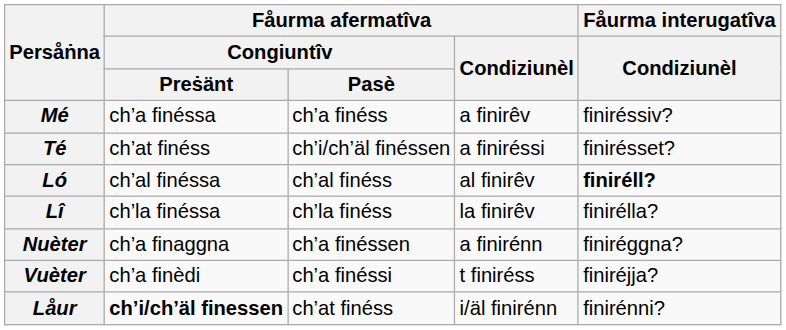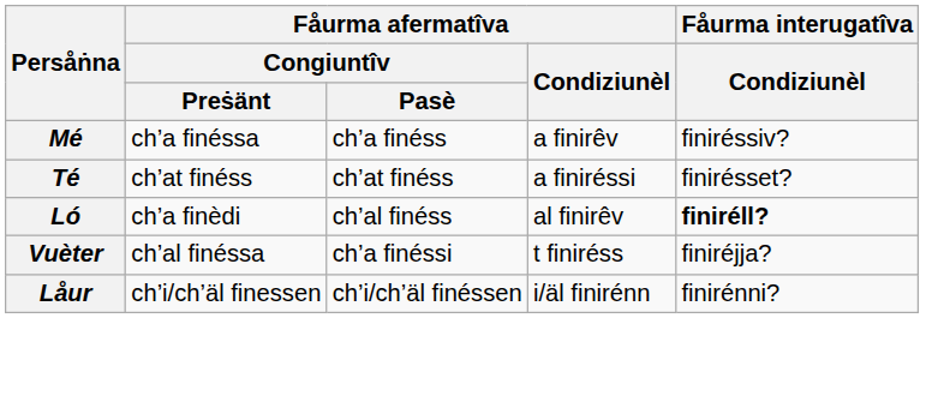Té | Fåurma afermatîva / Congiuntîv / Pasè: ch’i/ch’äl finéssen -> ch’at finéss
Ló | Fåurma afermatîva / Congiuntîv / Preṡänt: ch’al finéssa -> ch’a finèdi
- row: Lî | ch’la finéssa | ch’la finéss | la finirêv | finirélla?
- row: Nuèter | ch’a finaggna | ch’a finéssen | a finirénn | finiréggna?
Vuèter | Fåurma afermatîva / Congiuntîv / Preṡänt: ch’a finèdi -> ch’al finéssa
Låur | Fåurma afermatîva / Congiuntîv / Preṡänt: bold -> normal
Låur | Fåurma afermatîva / Congiuntîv / Pasè: ch’at finéss -> ch’i/ch’äl finéssen
